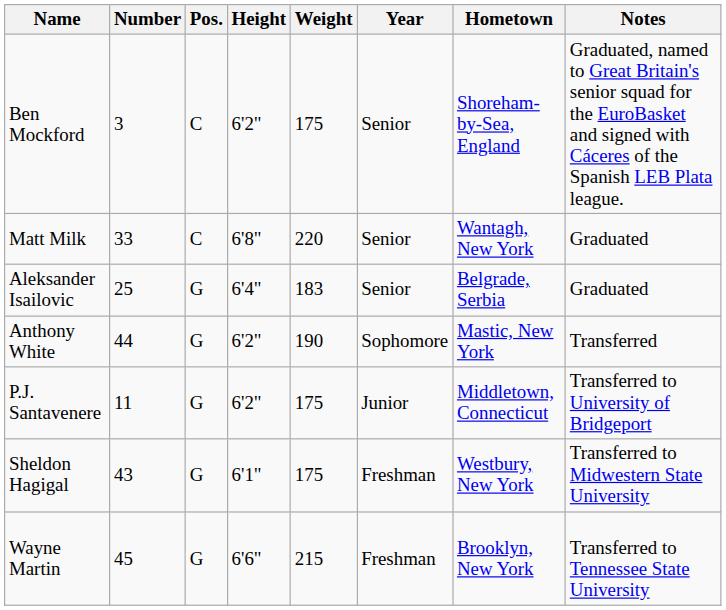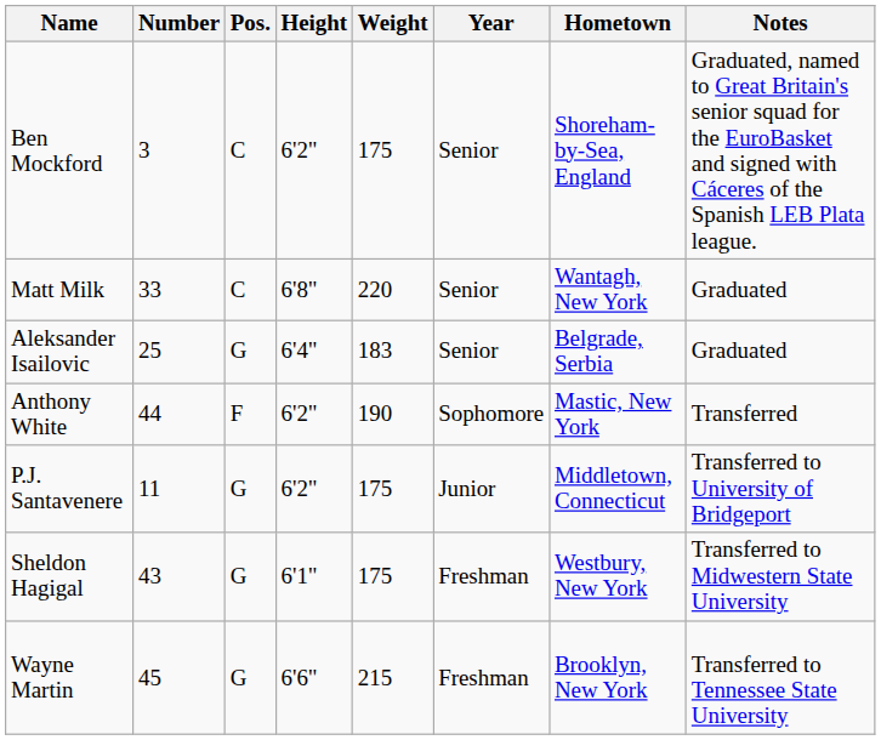Anthony White | Pos.: G -> F
